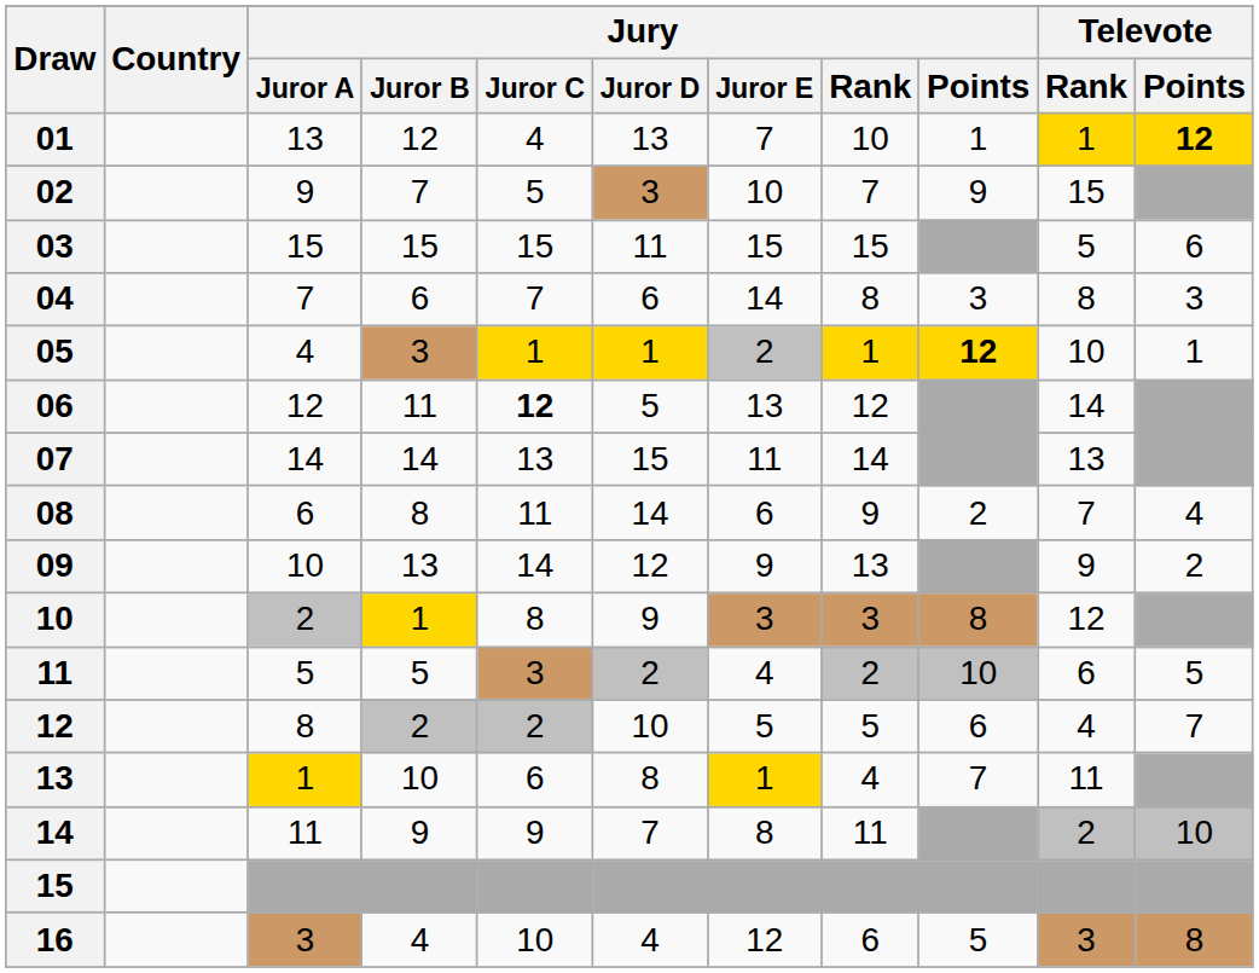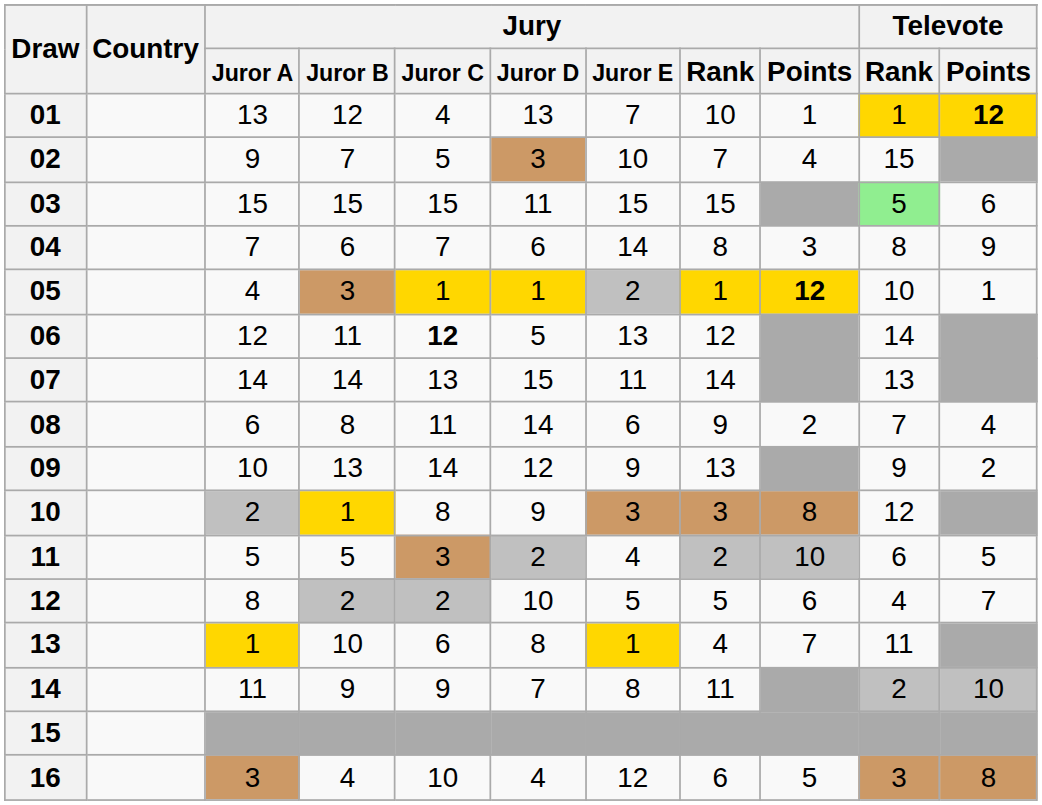02 | Jury / Points: 9 -> 4
03 | Televote / Rank: no background -> lightgreen background
04 | Televote / Points: 3 -> 9
